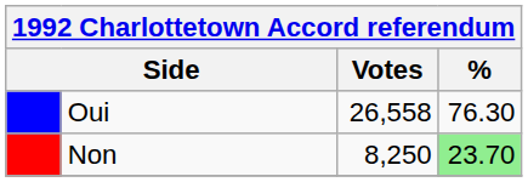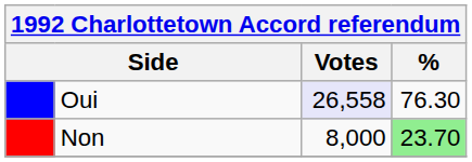Oui | Votes: no background -> lavender background
Non | Votes: 8,250 -> 8,000
